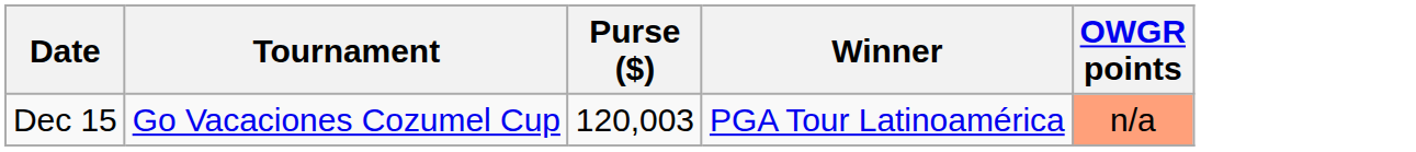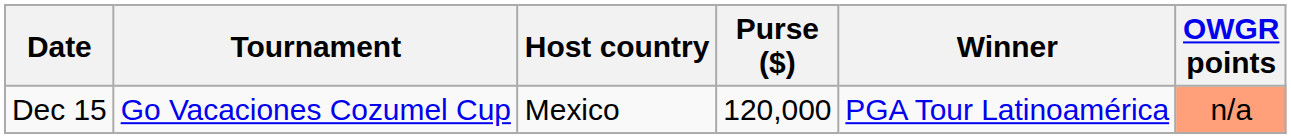+ column: Host country | Mexico
Dec 15 | Purse ($): 120,003 -> 120,000
